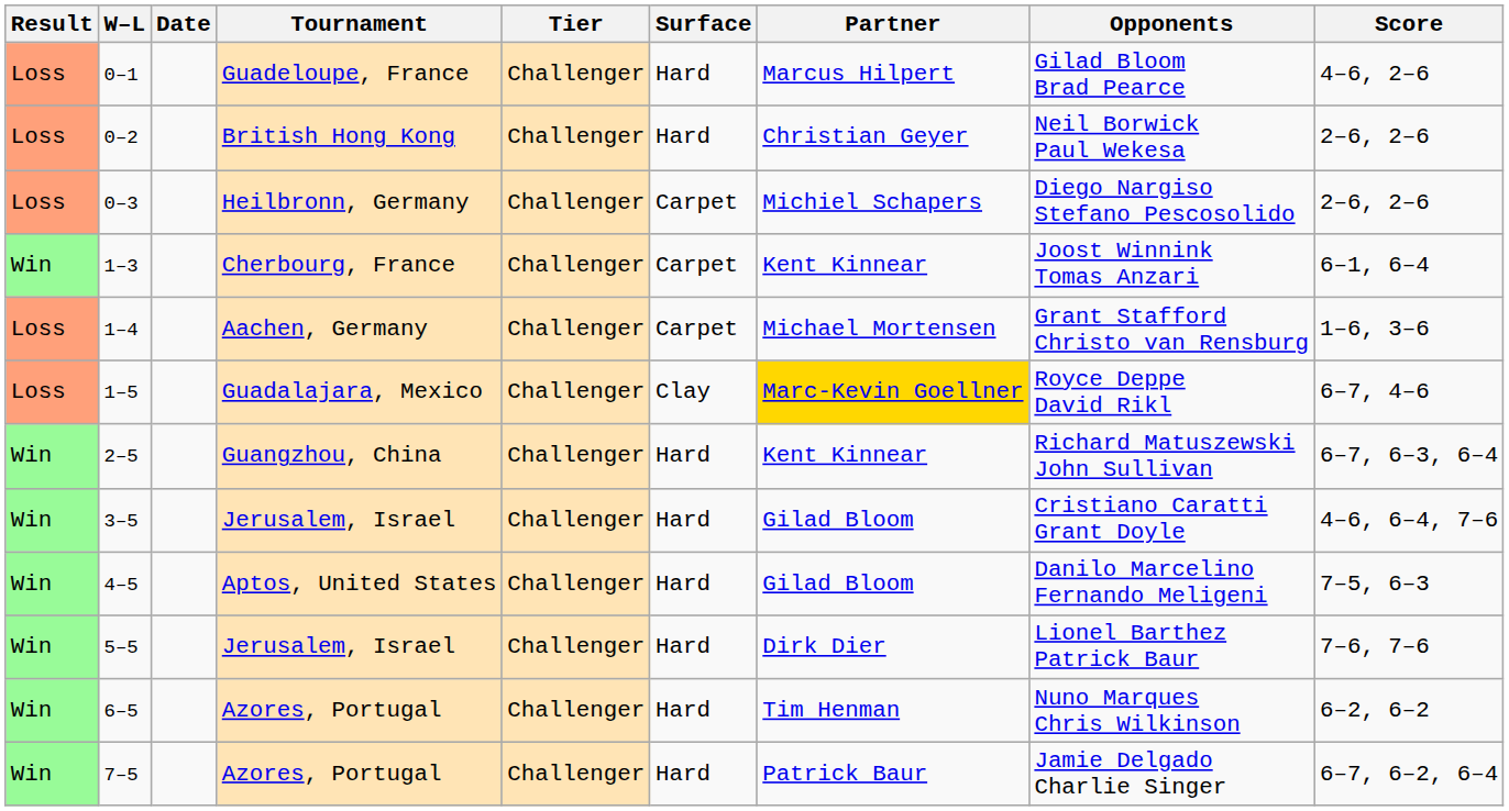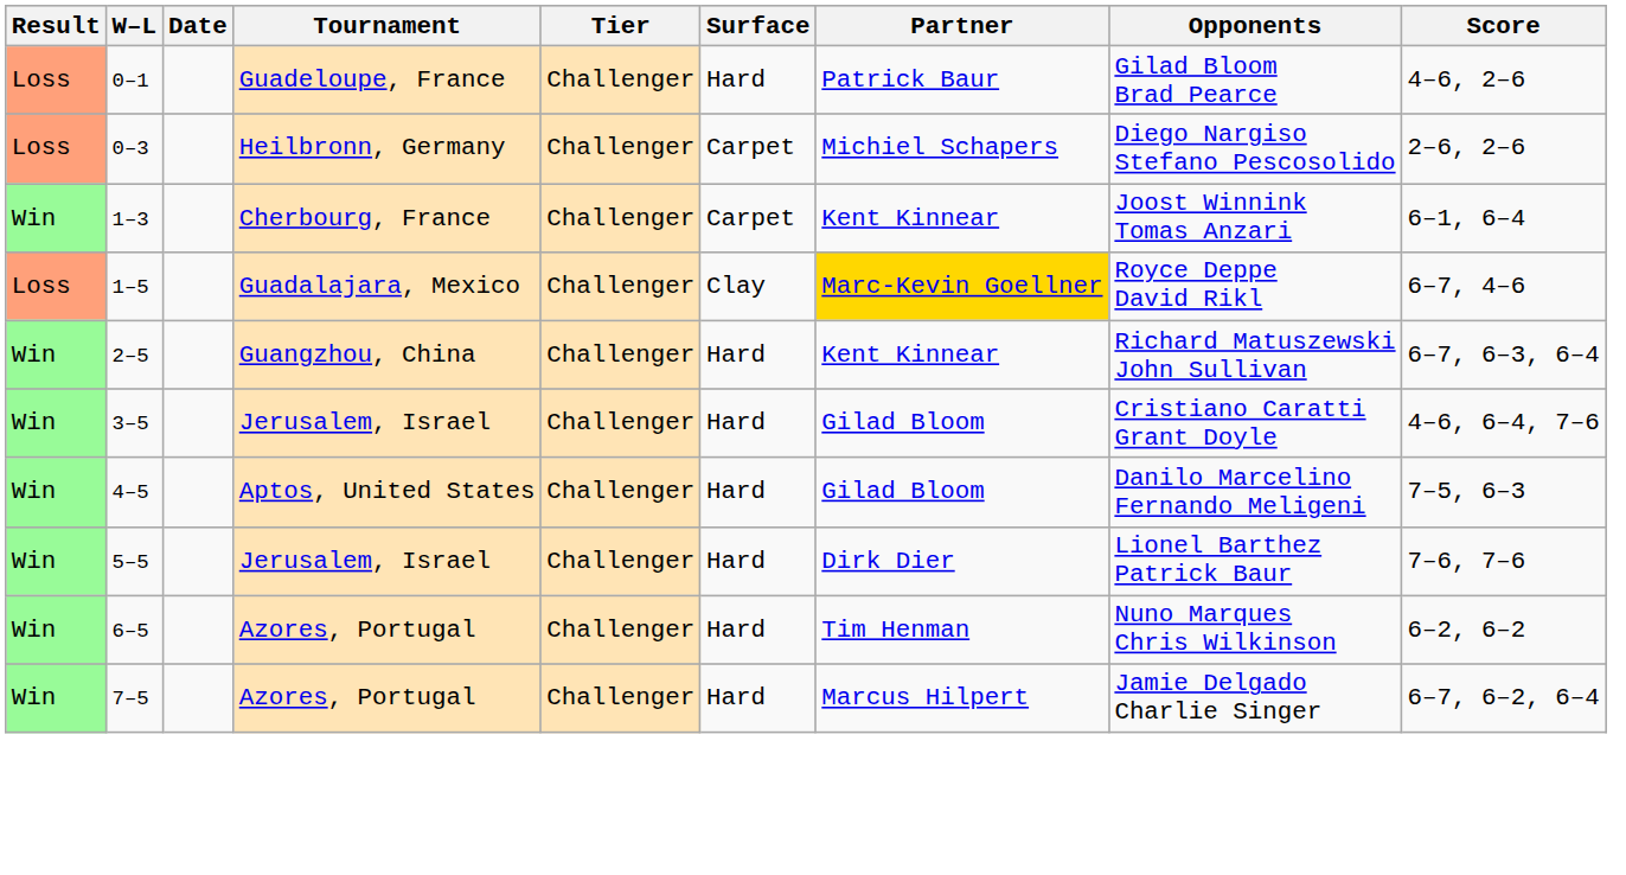0–1 | Partner: Marcus Hilpert -> Patrick Baur
- row: Loss | 0–2 | British Hong Kong | Challenger | Hard | Christian Geyer | Neil Borwick Paul Wekesa | 2–6, 2–6
- row: Loss | 1–4 | Aachen, Germany | Challenger | Carpet | Michael Mortensen | Grant Stafford Christo van Rensburg | 1–6, 3–6
7–5 | Partner: Patrick Baur -> Marcus Hilpert
